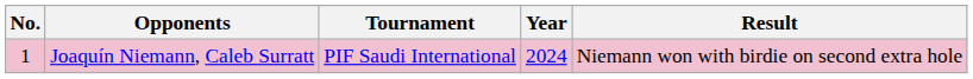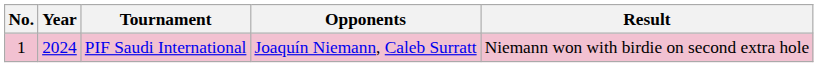columns swapped: Year <-> Opponents
